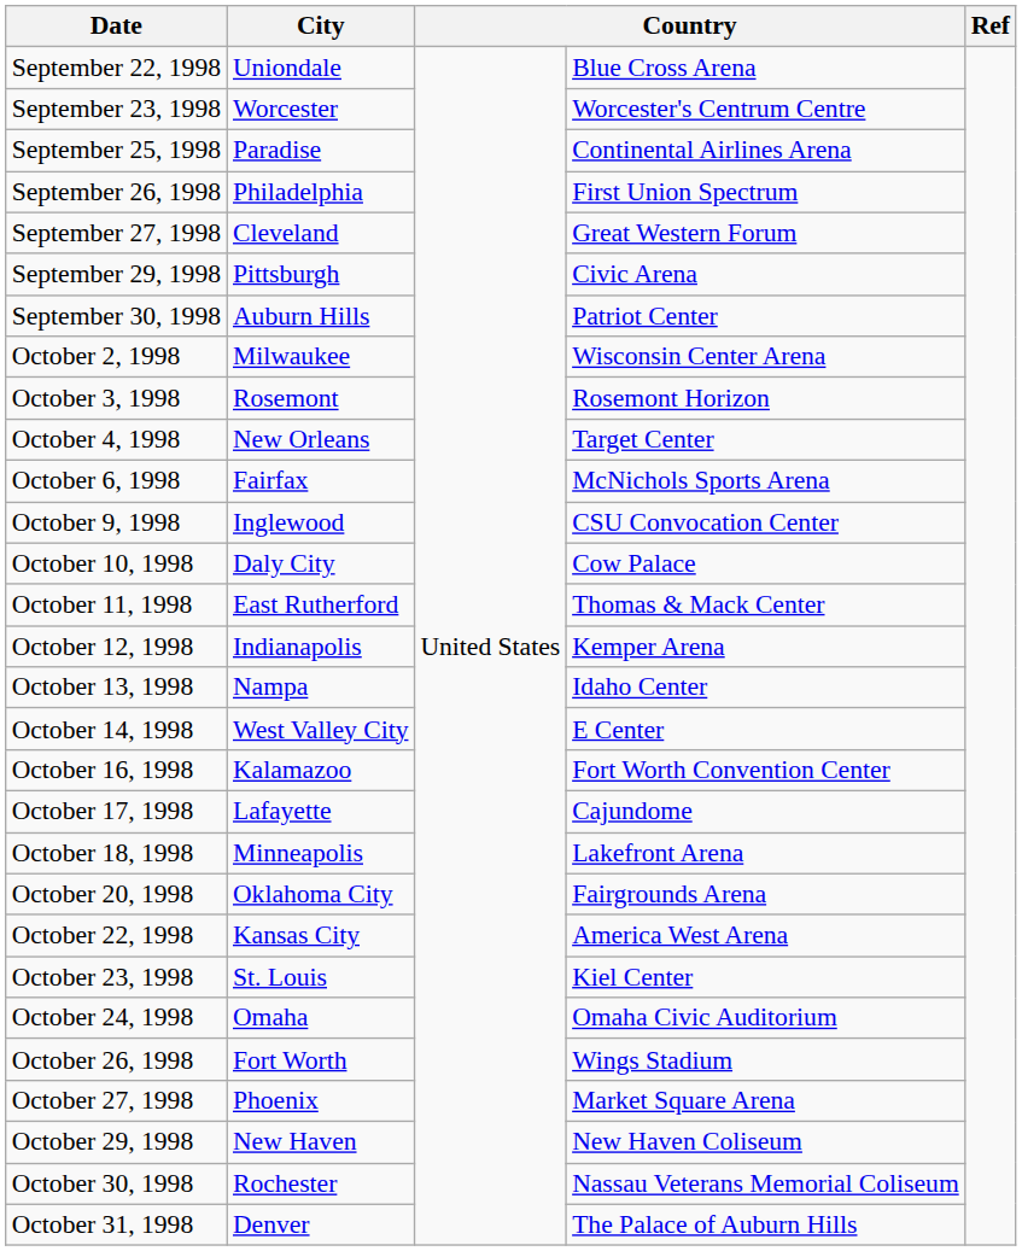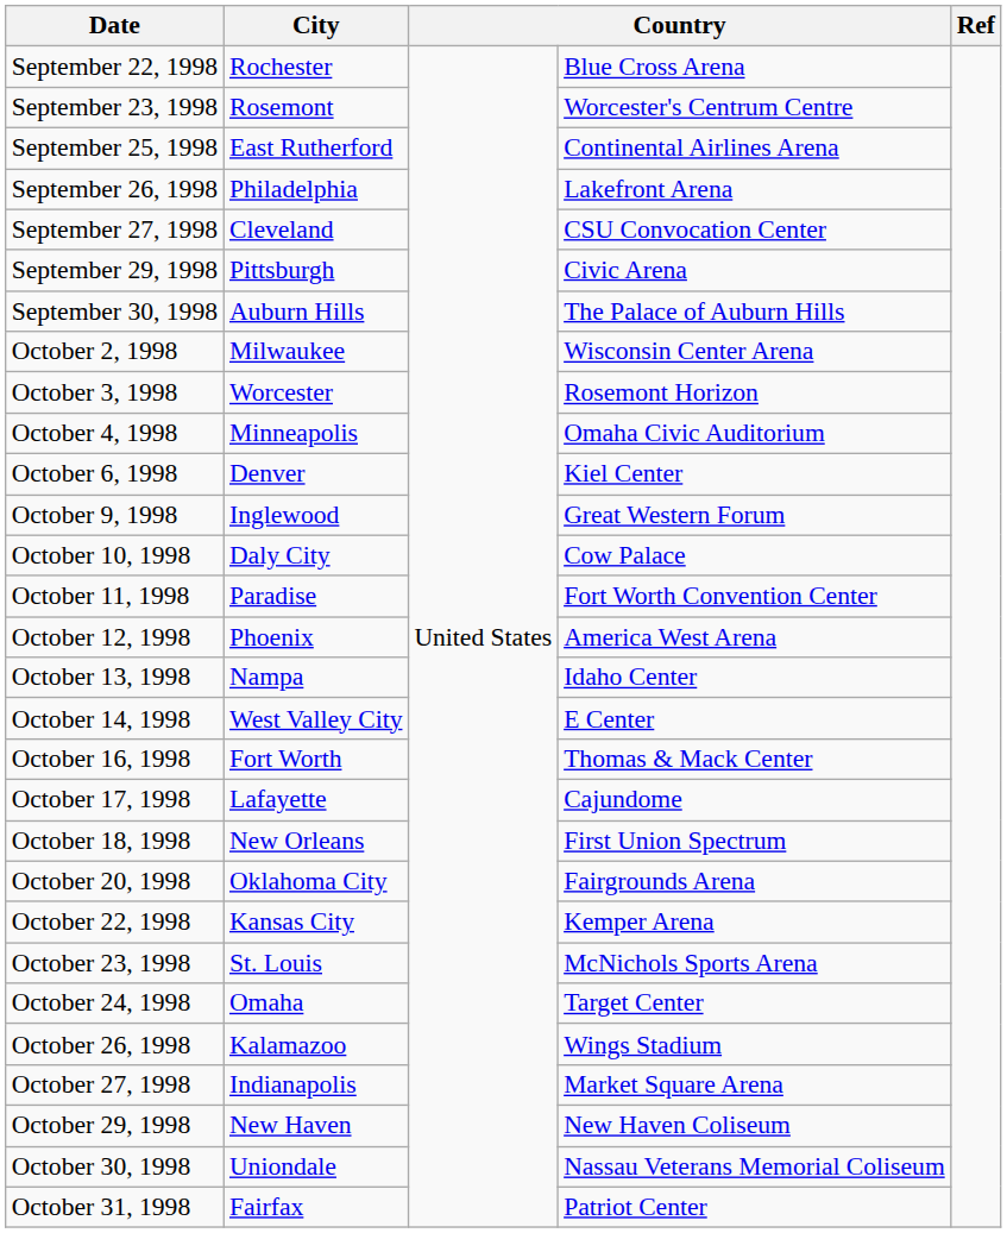September 22, 1998 | City: Uniondale -> Rochester
September 23, 1998 | City: Worcester -> Rosemont
September 25, 1998 | City: Paradise -> East Rutherford
September 26, 1998 | column 4: First Union Spectrum -> Lakefront Arena
September 27, 1998 | column 4: Great Western Forum -> CSU Convocation Center
September 30, 1998 | column 4: Patriot Center -> The Palace of Auburn Hills
October 3, 1998 | City: Rosemont -> Worcester
October 4, 1998 | City: New Orleans -> Minneapolis
October 4, 1998 | column 4: Target Center -> Omaha Civic Auditorium
October 6, 1998 | City: Fairfax -> Denver
October 6, 1998 | column 4: McNichols Sports Arena -> Kiel Center
October 9, 1998 | column 4: CSU Convocation Center -> Great Western Forum
October 11, 1998 | City: East Rutherford -> Paradise
October 11, 1998 | column 4: Thomas & Mack Center -> Fort Worth Convention Center
October 12, 1998 | City: Indianapolis -> Phoenix
October 12, 1998 | column 4: Kemper Arena -> America West Arena
October 16, 1998 | City: Kalamazoo -> Fort Worth
October 16, 1998 | column 4: Fort Worth Convention Center -> Thomas & Mack Center
October 18, 1998 | City: Minneapolis -> New Orleans
October 18, 1998 | column 4: Lakefront Arena -> First Union Spectrum
October 22, 1998 | column 4: America West Arena -> Kemper Arena
October 23, 1998 | column 4: Kiel Center -> McNichols Sports Arena
October 24, 1998 | column 4: Omaha Civic Auditorium -> Target Center
October 26, 1998 | City: Fort Worth -> Kalamazoo
October 27, 1998 | City: Phoenix -> Indianapolis
October 30, 1998 | City: Rochester -> Uniondale
October 31, 1998 | City: Denver -> Fairfax
October 31, 1998 | column 4: The Palace of Auburn Hills -> Patriot Center
